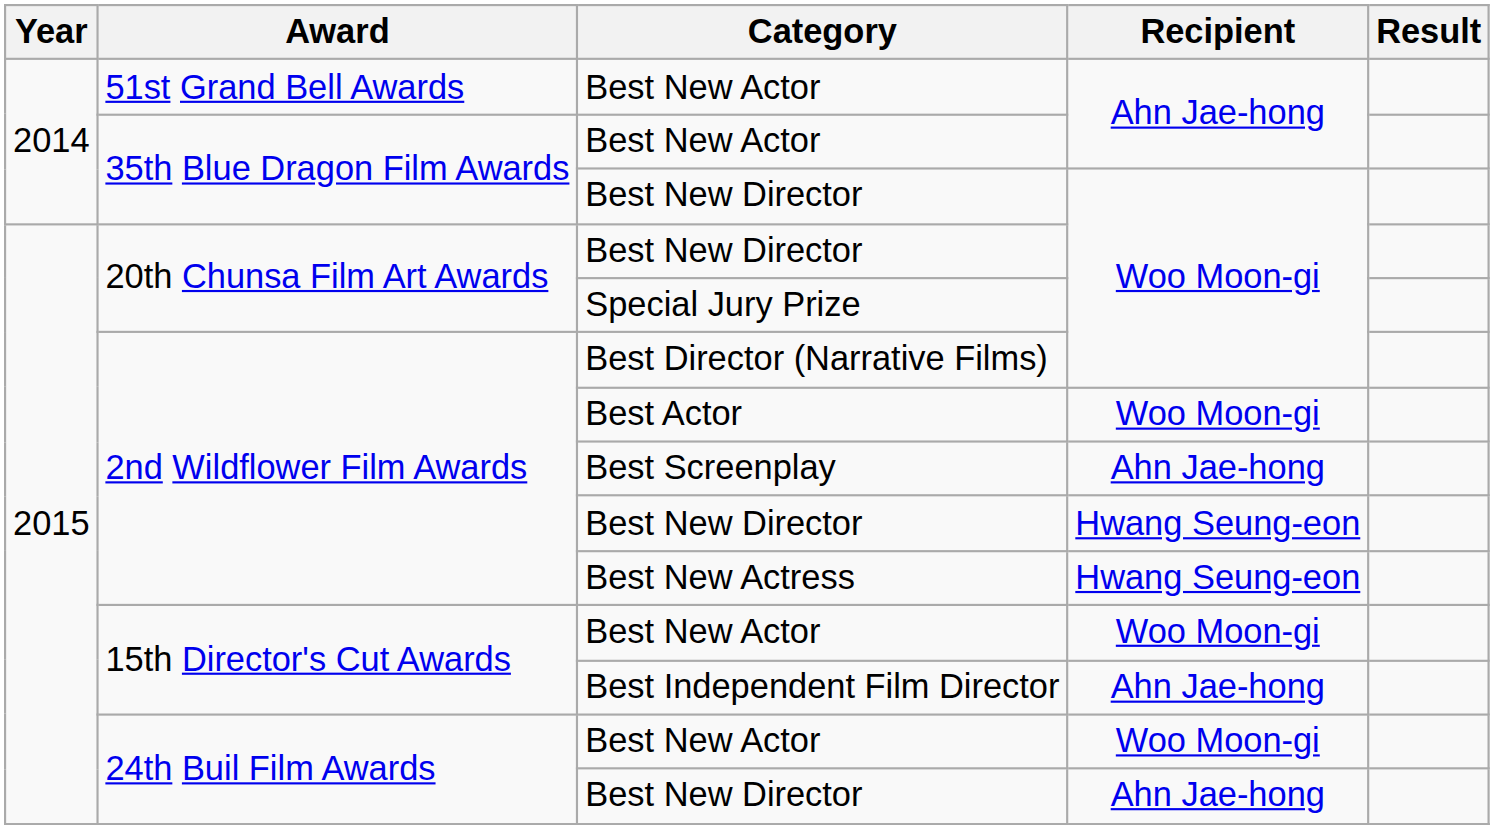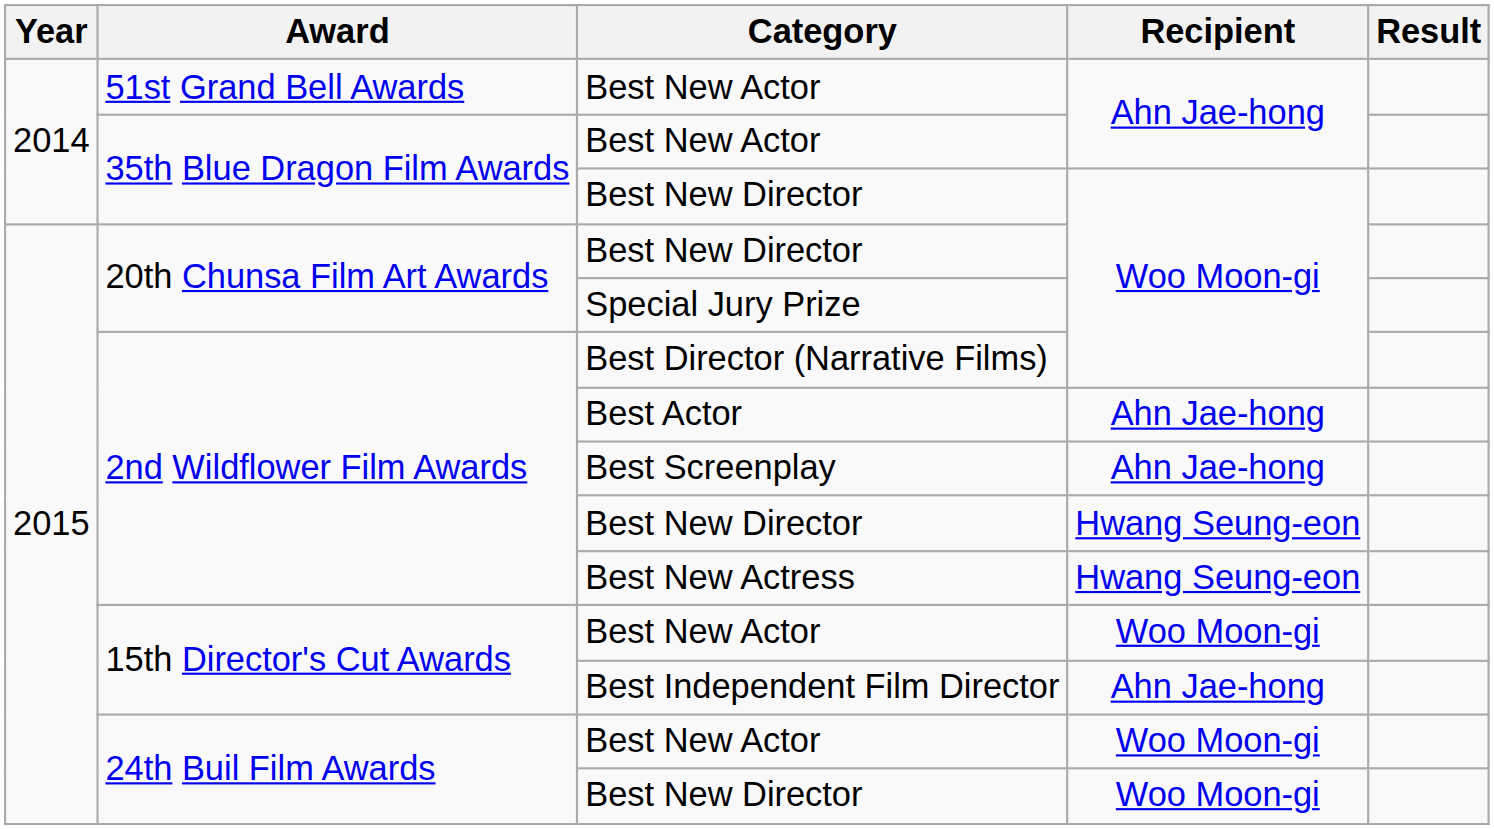Best Actor | Recipient: Woo Moon-gi -> Ahn Jae-hong
24th Buil Film Awards / Best New Director | Recipient: Ahn Jae-hong -> Woo Moon-gi
